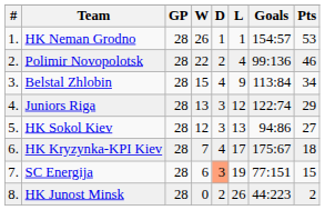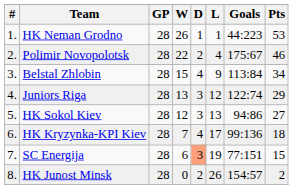HK Neman Grodno | Goals: 154:57 -> 44:223
Polimir Novopolotsk | Goals: 99:136 -> 175:67
HK Kryzynka-KPI Kiev | Goals: 175:67 -> 99:136
HK Junost Minsk | Goals: 44:223 -> 154:57
